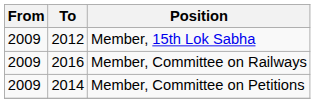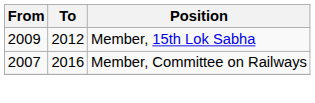Member, Committee on Railways | From: 2009 -> 2007
- row: 2009 | 2014 | Member, Committee on Petitions
